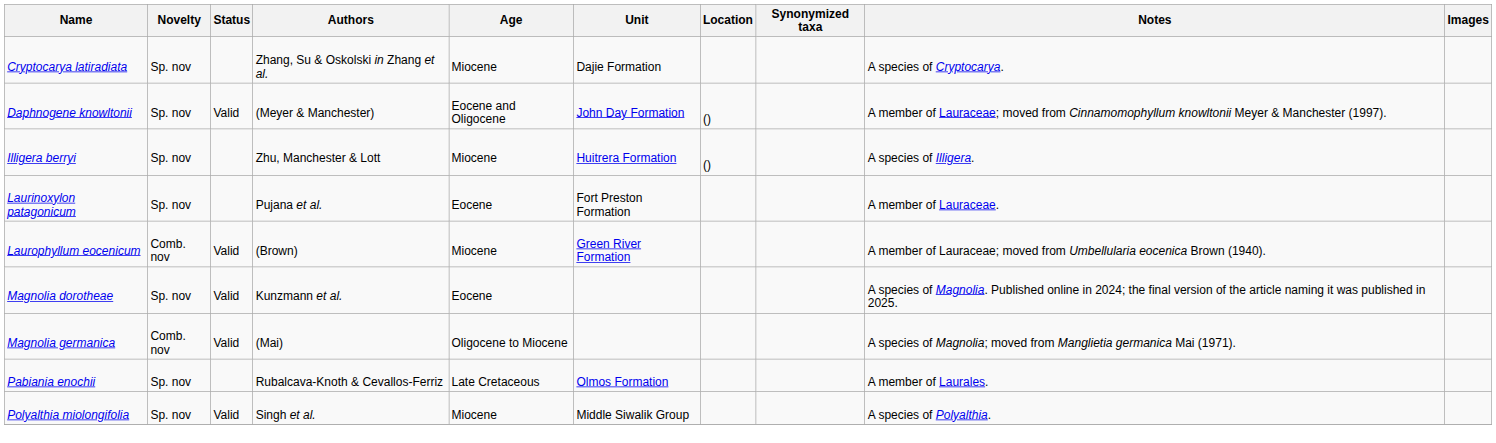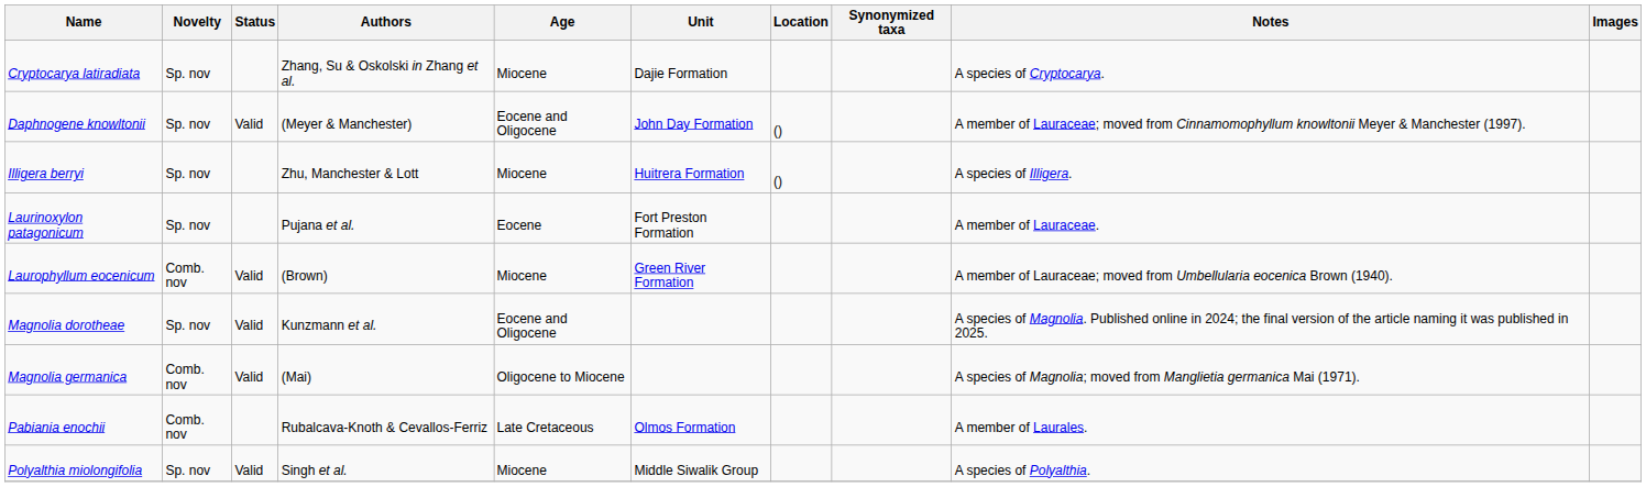Magnolia dorotheae | Age: Eocene -> Eocene and Oligocene
Pabiania enochii | Novelty: Sp. nov -> Comb. nov
